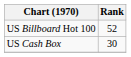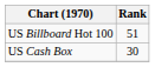US Billboard Hot 100 | Rank: 52 -> 51
